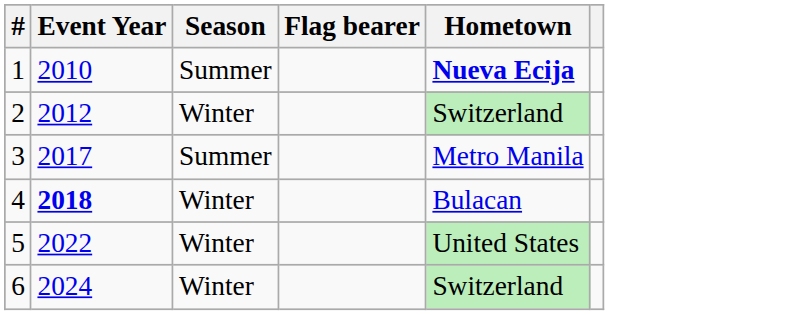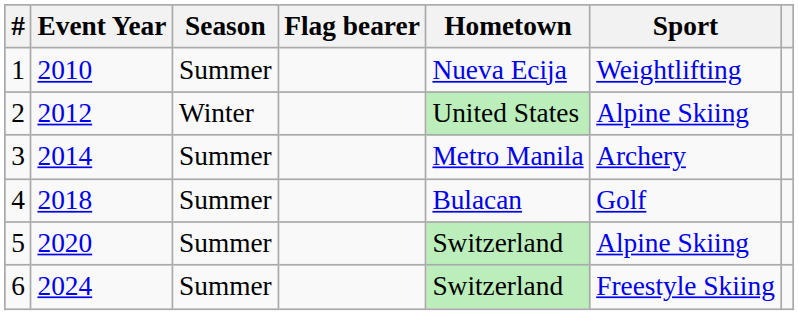+ column: Sport | Weightlifting | Alpine Skiing | Archery | Golf | Alpine Skiing | Freestyle Skiing
1 | Hometown: bold -> normal
2 | Hometown: Switzerland -> United States
3 | Event Year: 2017 -> 2014
4 | Event Year: bold -> normal
4 | Season: Winter -> Summer
5 | Event Year: 2022 -> 2020
5 | Season: Winter -> Summer
5 | Hometown: United States -> Switzerland
6 | Season: Winter -> Summer
